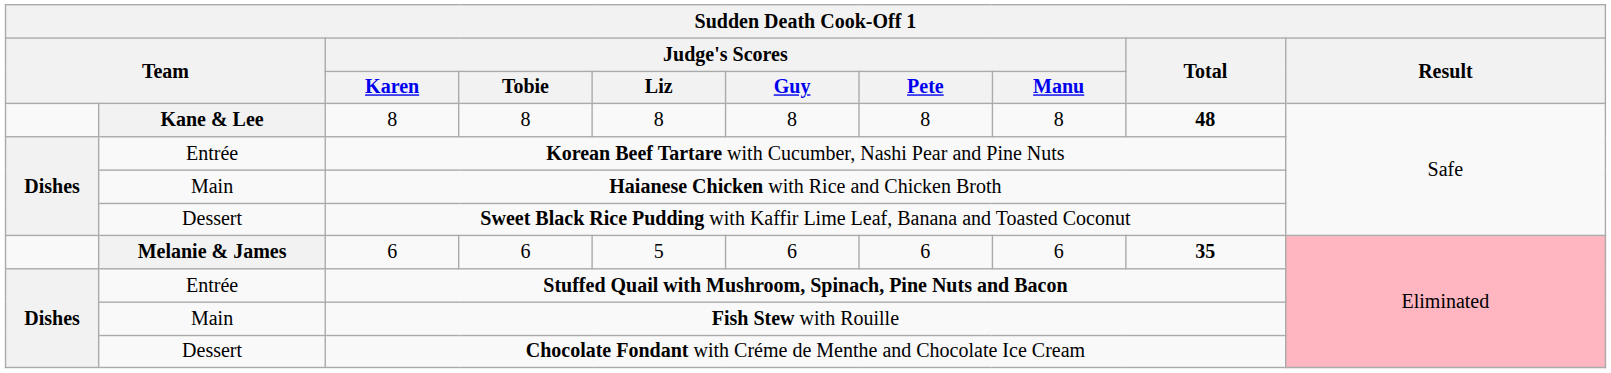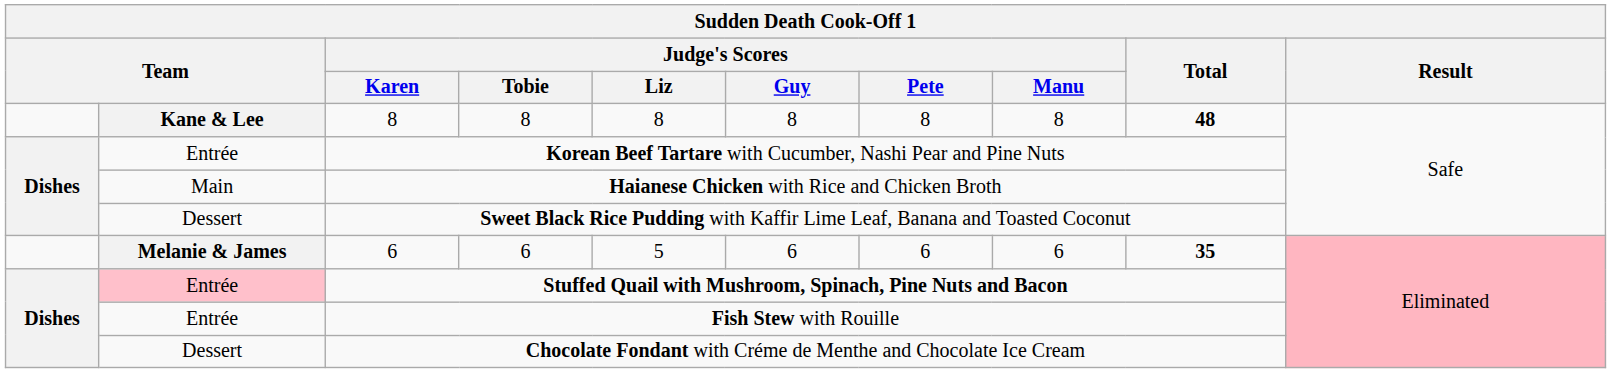Stuffed Quail with Mushroom, Spinach, Pine Nuts and Bacon | column 2: no background -> pink background
Fish Stew with Rouille | column 2: Main -> Entrée
